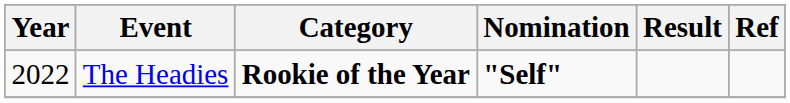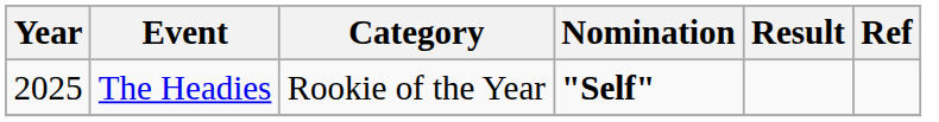The Headies | Year: 2022 -> 2025
The Headies | Category: bold -> normal
